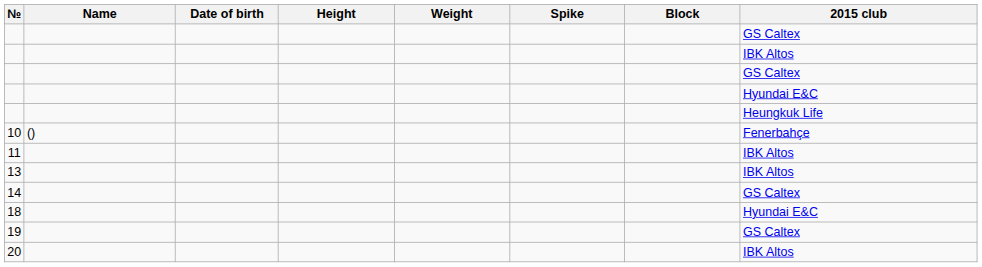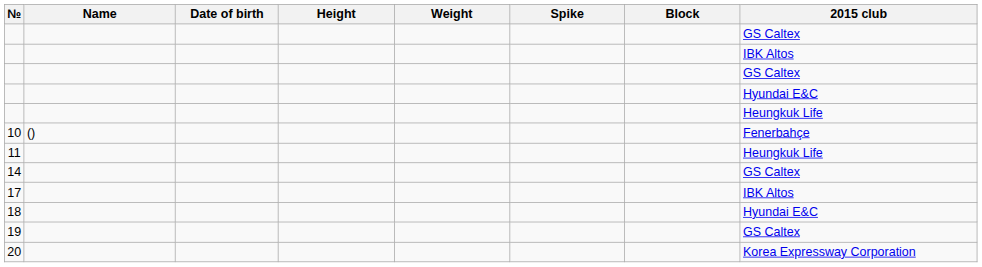11 | 2015 club: IBK Altos -> Heungkuk Life
- row: 13 | IBK Altos
+ row: 17 | IBK Altos
20 | 2015 club: IBK Altos -> Korea Expressway Corporation
